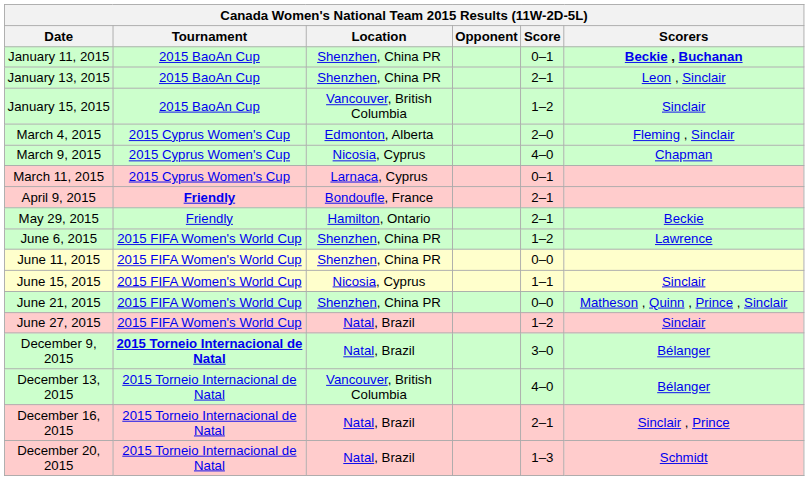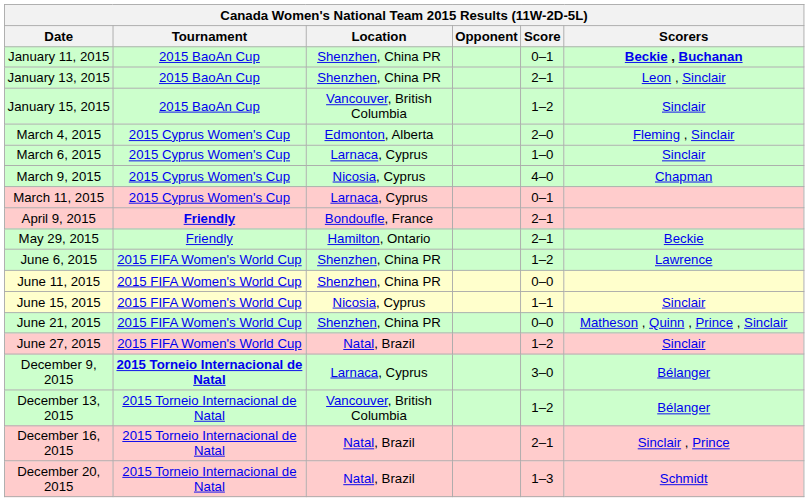+ row: March 6, 2015 | 2015 Cyprus Women's Cup | Larnaca, Cyprus | 1–0 | Sinclair
December 9, 2015 | Location: Natal, Brazil -> Larnaca, Cyprus
December 13, 2015 | Score: 4–0 -> 1–2
